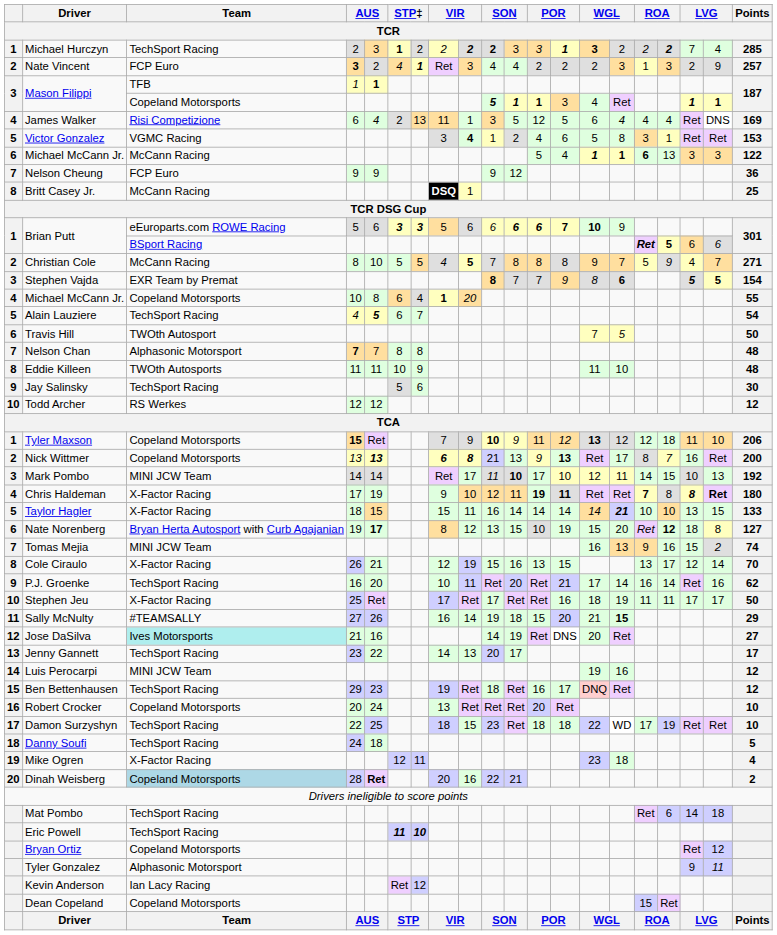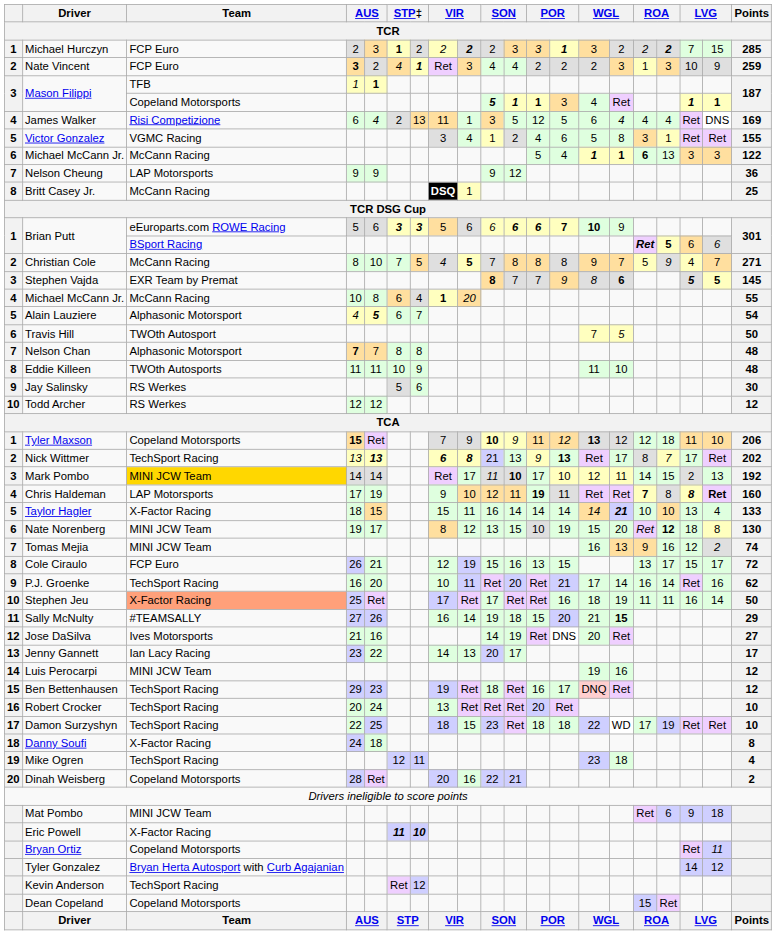Michael Hurczyn | Team: TechSport Racing -> FCP Euro
Michael Hurczyn | column 10: bold -> normal
Michael Hurczyn | column 14: bold -> normal
Michael Hurczyn | column 19: 4 -> 15
Nate Vincent | column 18: 2 -> 10
Nate Vincent | Points: 257 -> 259
Victor Gonzalez | column 9: bold -> normal
Victor Gonzalez | Points: 153 -> 155
Nelson Cheung | Team: FCP Euro -> LAP Motorsports
Christian Cole | column 6: 5 -> 7
Stephen Vajda | Points: 154 -> 145
Michael McCann Jr. / 10 | Team: Copeland Motorsports -> McCann Racing
Alain Lauziere | Team: TechSport Racing -> Alphasonic Motorsport
Jay Salinsky | Team: TechSport Racing -> RS Werkes
Nick Wittmer | Team: Copeland Motorsports -> TechSport Racing
Nick Wittmer | column 18: 16 -> 17
Nick Wittmer | Points: 200 -> 202
Mark Pombo | Team: no background -> gold background
Mark Pombo | column 18: 10 -> 2
Chris Haldeman | Team: X-Factor Racing -> LAP Motorsports
Chris Haldeman | column 13: bold -> normal
Chris Haldeman | Points: 180 -> 160
Taylor Hagler | column 19: 15 -> 4
Nate Norenberg | Team: Bryan Herta Autosport with Curb Agajanian -> MINI JCW Team
Nate Norenberg | column 5: bold -> normal
Nate Norenberg | Points: 127 -> 130
Tomas Mejia | column 18: 15 -> 12
Cole Ciraulo | Team: X-Factor Racing -> FCP Euro
Cole Ciraulo | column 18: 12 -> 15
Cole Ciraulo | column 19: 14 -> 17
Cole Ciraulo | Points: 70 -> 72
Stephen Jeu | Team: no background -> lightsalmon background
Stephen Jeu | column 18: 17 -> 16
Stephen Jeu | column 19: 17 -> 14
Jose DaSilva | Team: paleturquoise background -> no background
Jenny Gannett | Team: TechSport Racing -> Ian Lacy Racing
Robert Crocker | Team: Copeland Motorsports -> TechSport Racing
Danny Soufi | Team: TechSport Racing -> X-Factor Racing
Danny Soufi | Points: 5 -> 8
Mike Ogren | Team: X-Factor Racing -> TechSport Racing
Dinah Weisberg | Team: lightblue background -> no background
Dinah Weisberg | column 5: bold -> normal
Mat Pombo | Team: TechSport Racing -> MINI JCW Team
Mat Pombo | column 18: 14 -> 9
Eric Powell | Team: TechSport Racing -> X-Factor Racing
Bryan Ortiz | column 19: 12 -> 11
Tyler Gonzalez | Team: Alphasonic Motorsport -> Bryan Herta Autosport with Curb Agajanian
Tyler Gonzalez | column 18: 9 -> 14
Tyler Gonzalez | column 19: 11 -> 12
Kevin Anderson | Team: Ian Lacy Racing -> TechSport Racing
